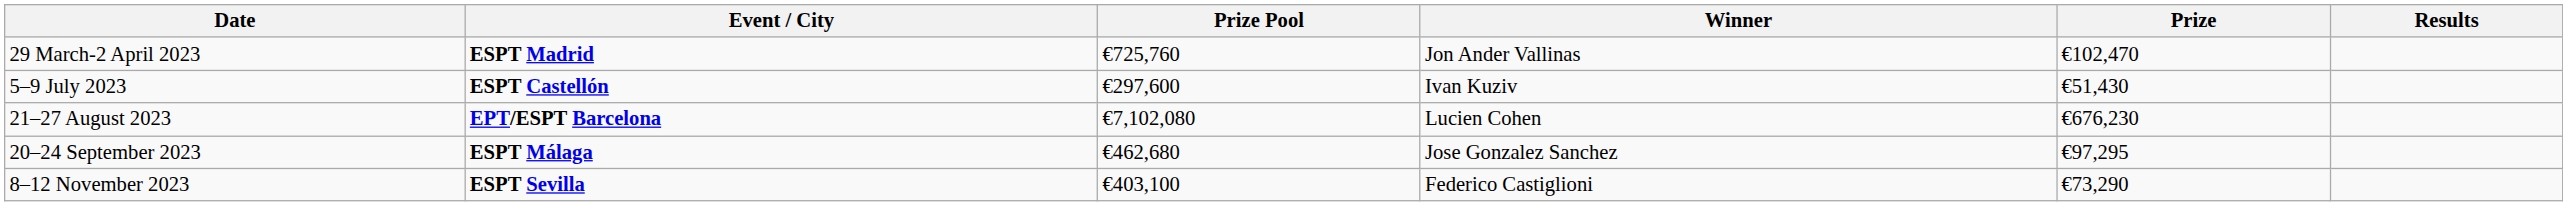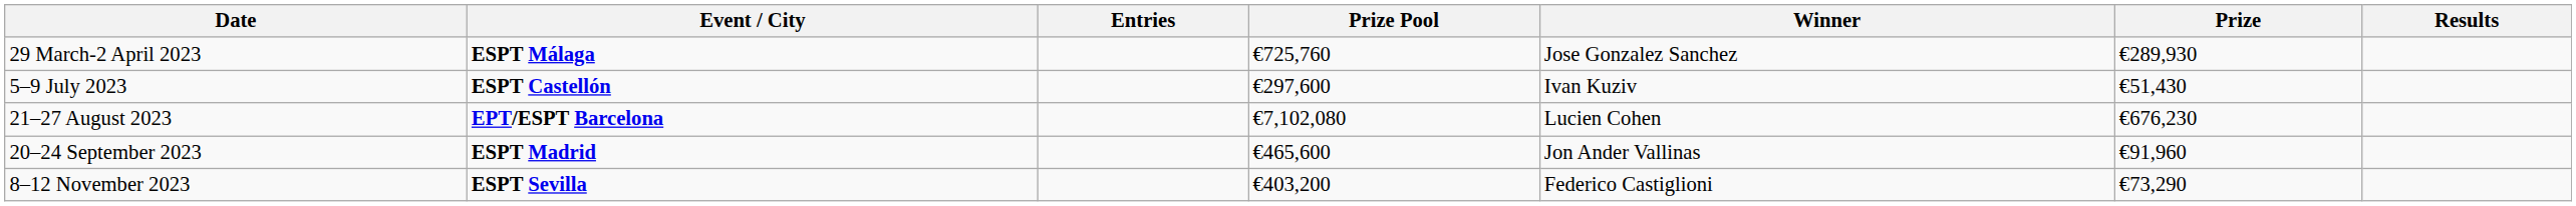+ column: Entries
29 March-2 April 2023 | Event / City: ESPT Madrid -> ESPT Málaga
29 March-2 April 2023 | Winner: Jon Ander Vallinas -> Jose Gonzalez Sanchez
29 March-2 April 2023 | Prize: €102,470 -> €289,930
20–24 September 2023 | Event / City: ESPT Málaga -> ESPT Madrid
20–24 September 2023 | Prize Pool: €462,680 -> €465,600
20–24 September 2023 | Winner: Jose Gonzalez Sanchez -> Jon Ander Vallinas
20–24 September 2023 | Prize: €97,295 -> €91,960
8–12 November 2023 | Prize Pool: €403,100 -> €403,200
